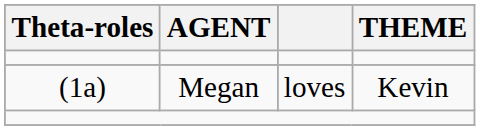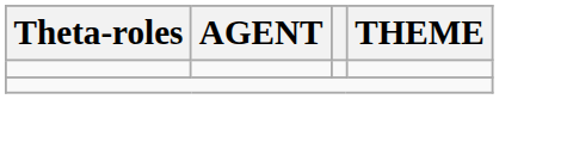- row: (1a) | Megan | loves | Kevin
